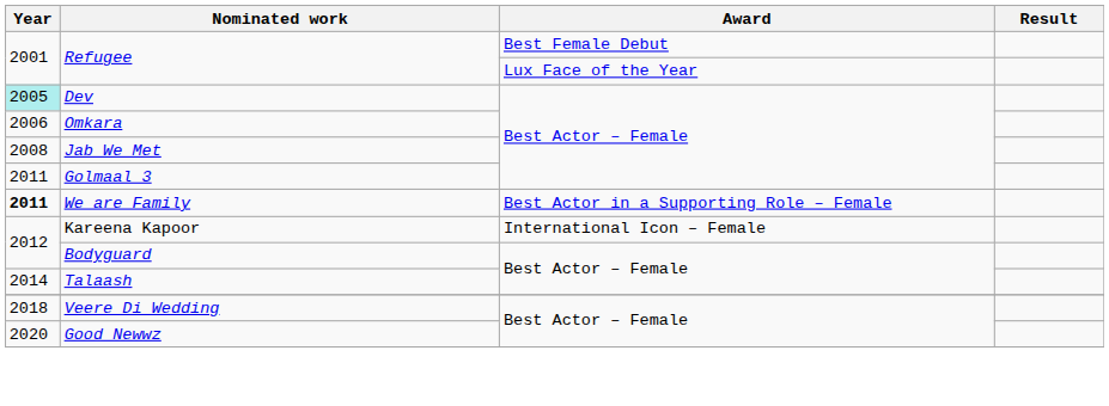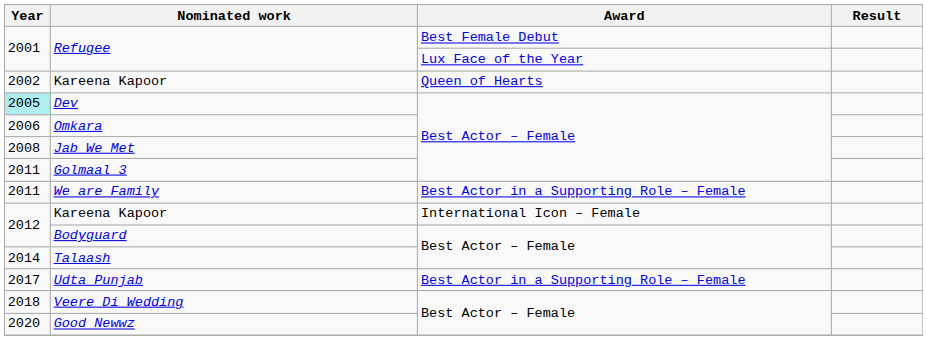+ row: 2002 | Kareena Kapoor | Queen of Hearts
We are Family | Year: bold -> normal
+ row: 2017 | Udta Punjab | Best Actor in a Supporting Role – Female
